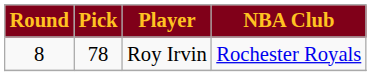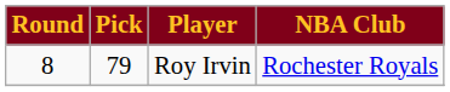Roy Irvin | Pick: 78 -> 79
